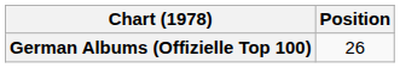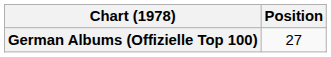German Albums (Offizielle Top 100) | Position: 26 -> 27
